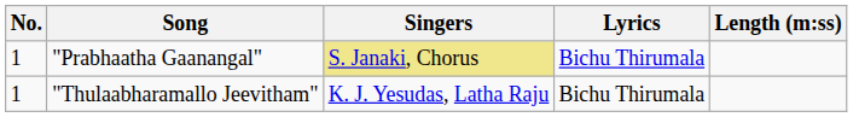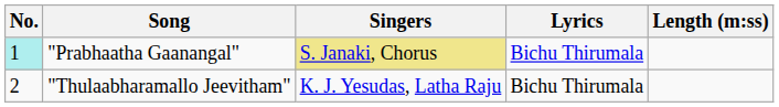"Prabhaatha Gaanangal" | No.: no background -> paleturquoise background
"Thulaabharamallo Jeevitham" | No.: 1 -> 2
